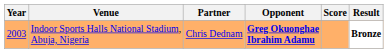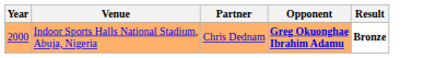- column: Score
Indoor Sports Halls National Stadium, Abuja, Nigeria | Year: 2003 -> 2000
